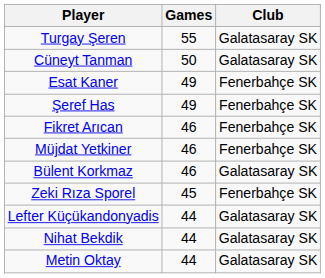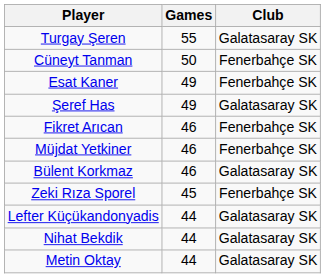Cüneyt Tanman | Club: Galatasaray SK -> Fenerbahçe SK
Şeref Has | Club: Fenerbahçe SK -> Galatasaray SK
